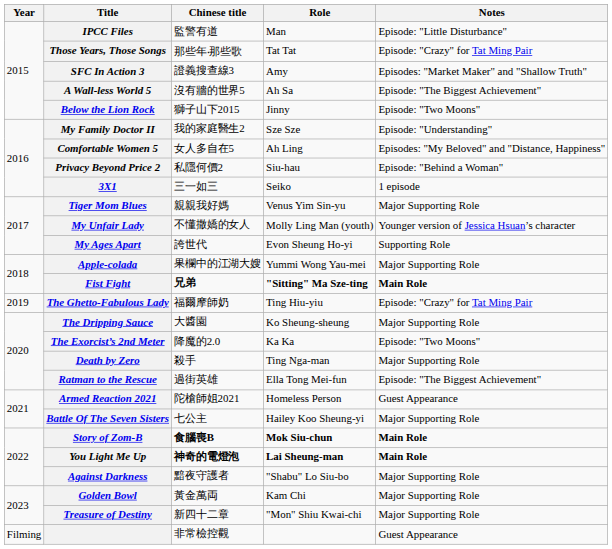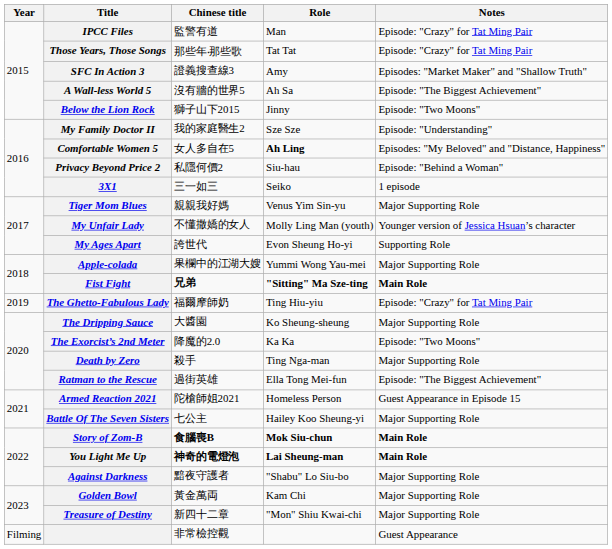IPCC Files | Notes: Episode: "Little Disturbance" -> Episode: "Crazy" for Tat Ming Pair
Comfortable Women 5 | Role: normal -> bold
Armed Reaction 2021 | Notes: Guest Appearance -> Guest Appearance in Episode 15
